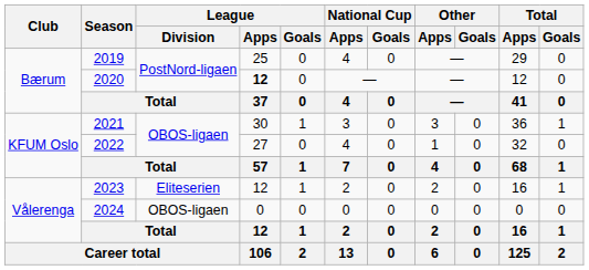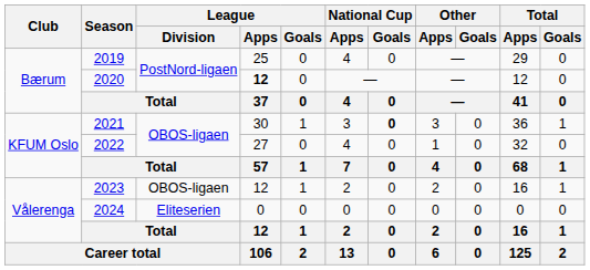2021 | National Cup / Goals: normal -> bold
2023 | League / Division: Eliteserien -> OBOS-ligaen
2024 | League / Division: OBOS-ligaen -> Eliteserien
